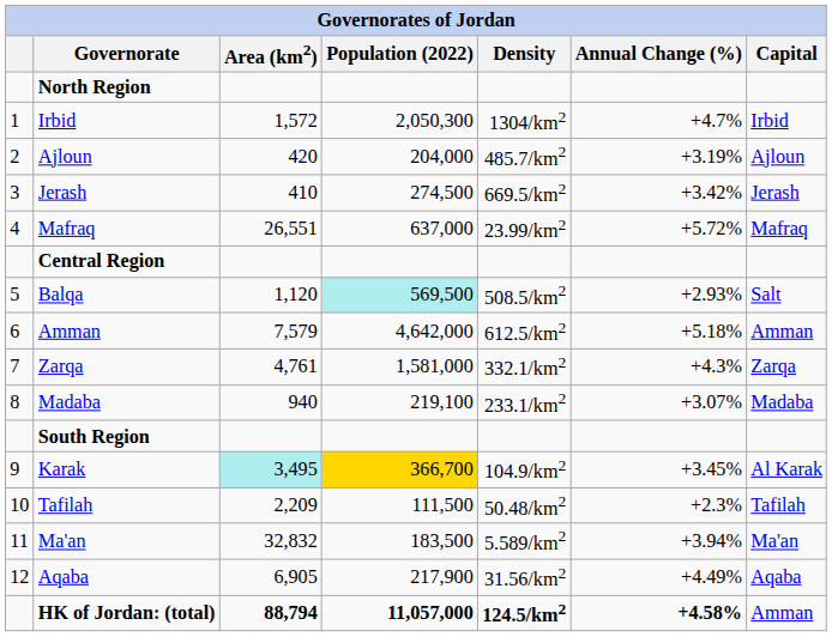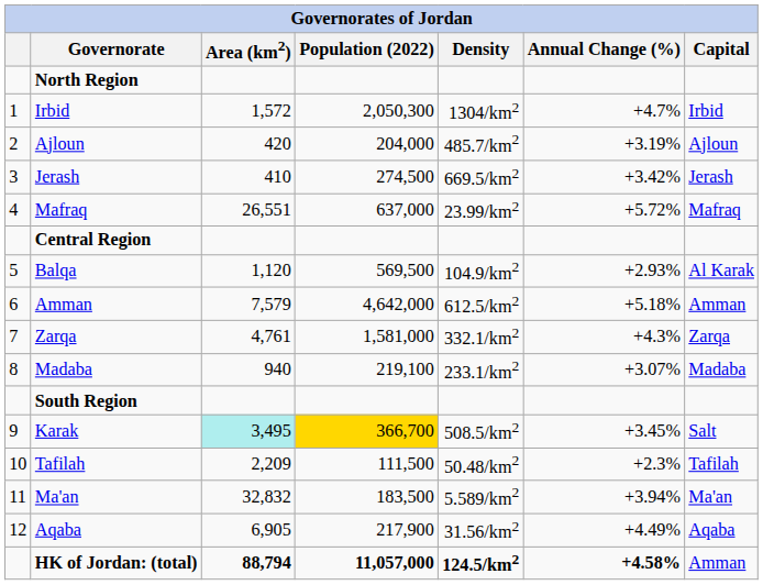Balqa | Population (2022): paleturquoise background -> no background
Balqa | Density: 508.5/km2 -> 104.9/km2
Balqa | Capital: Salt -> Al Karak
Karak | Density: 104.9/km2 -> 508.5/km2
Karak | Capital: Al Karak -> Salt
